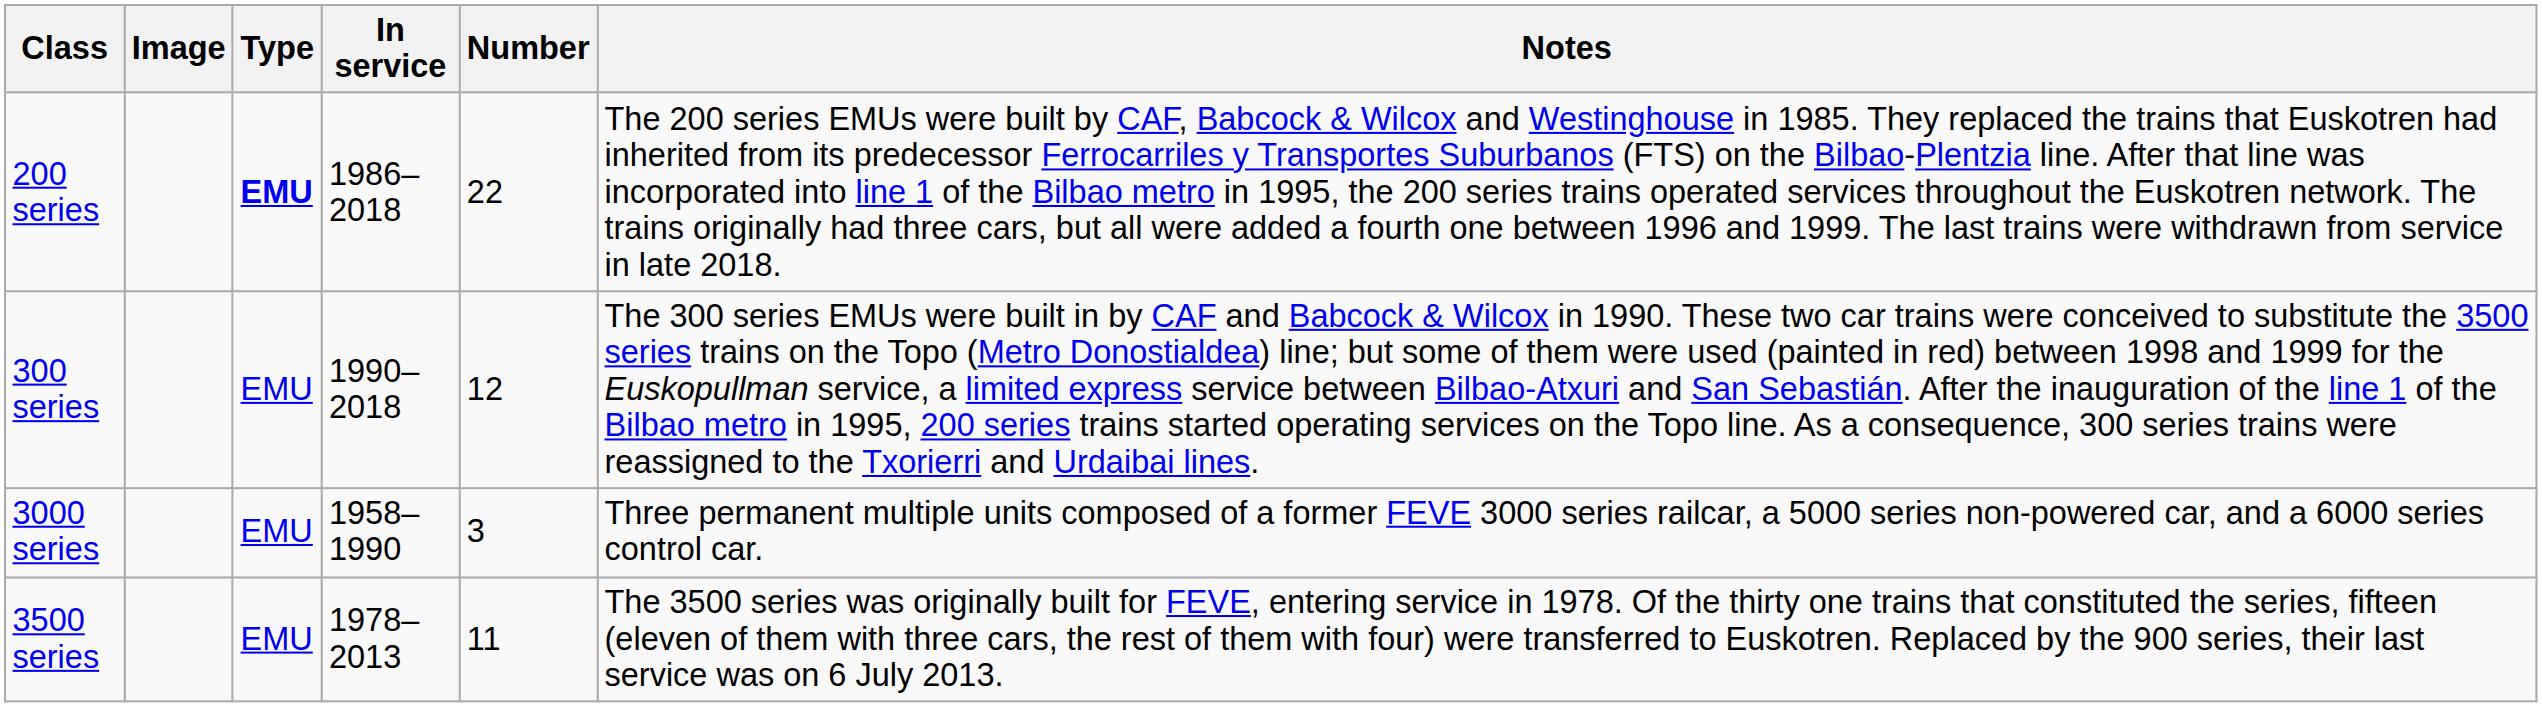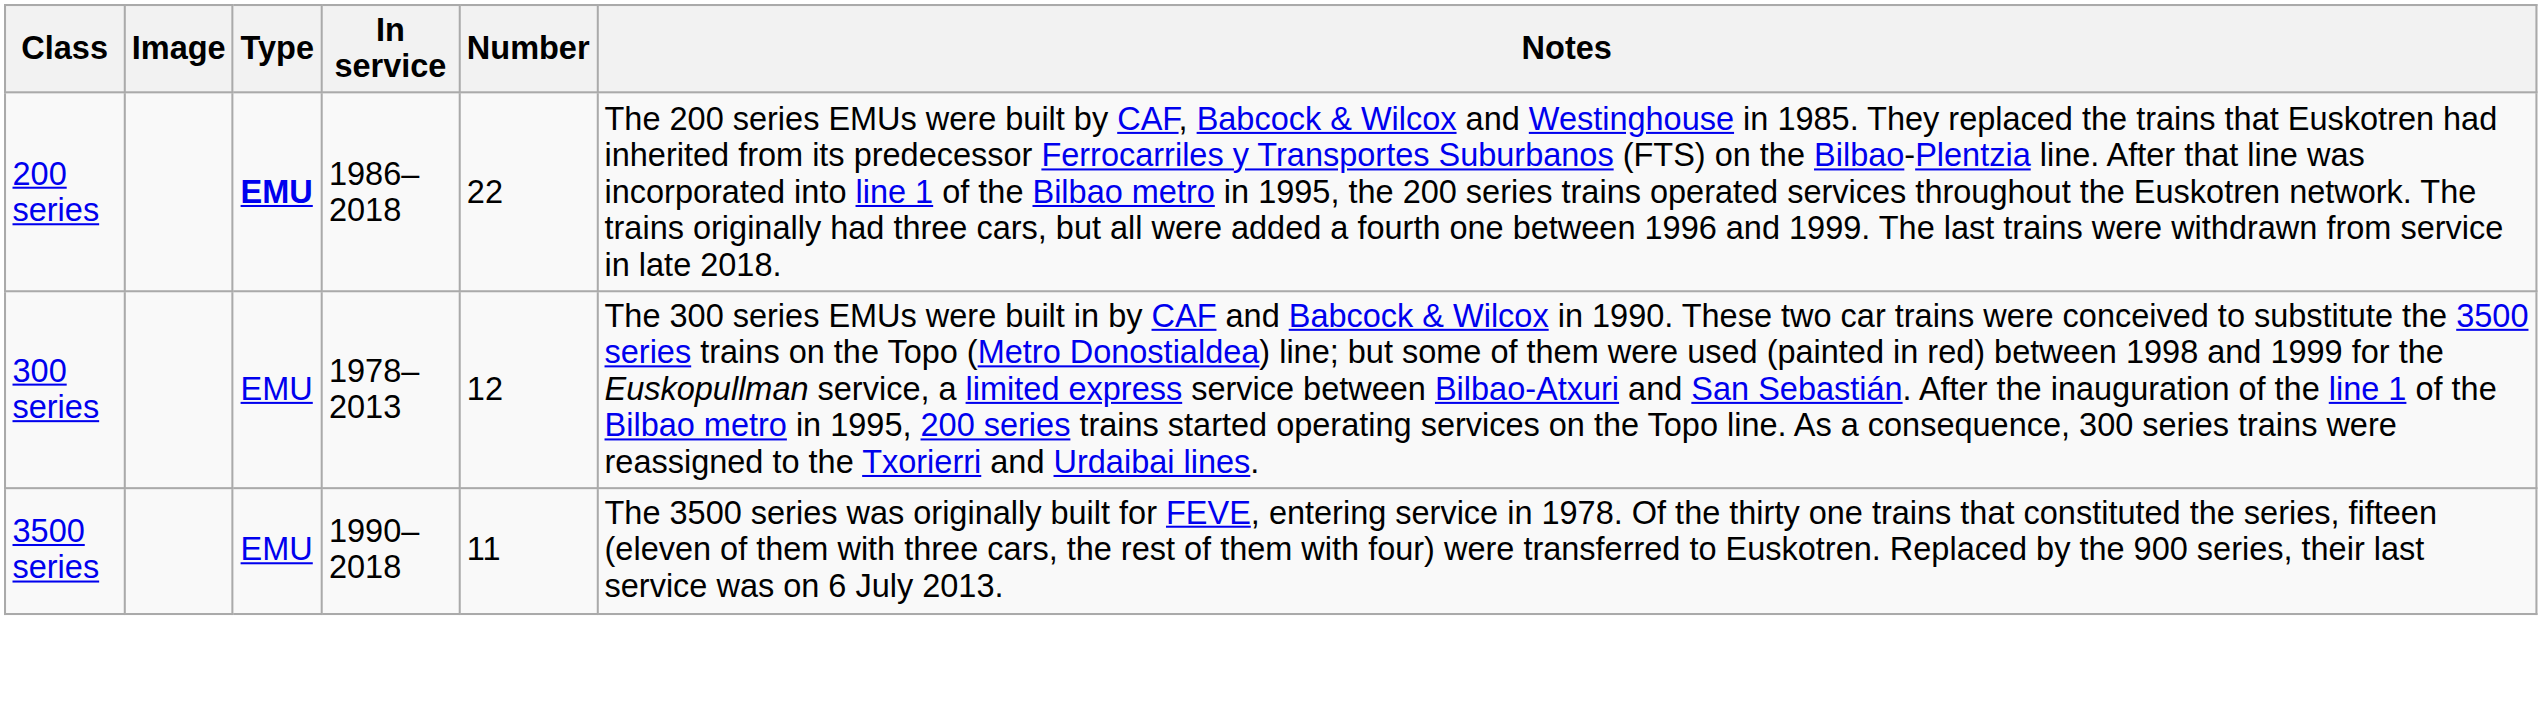300 series | In service: 1990–2018 -> 1978–2013
- row: 3000 series | EMU | 1958–1990 | 3 | Three permanent multiple units composed of a former FEVE 3000 series railcar, a 5000 series non-powered car, and a 6000 series control car.
3500 series | In service: 1978–2013 -> 1990–2018
